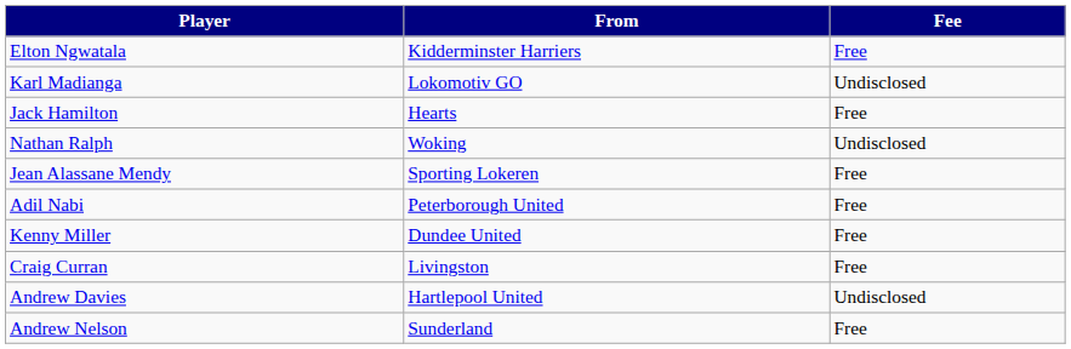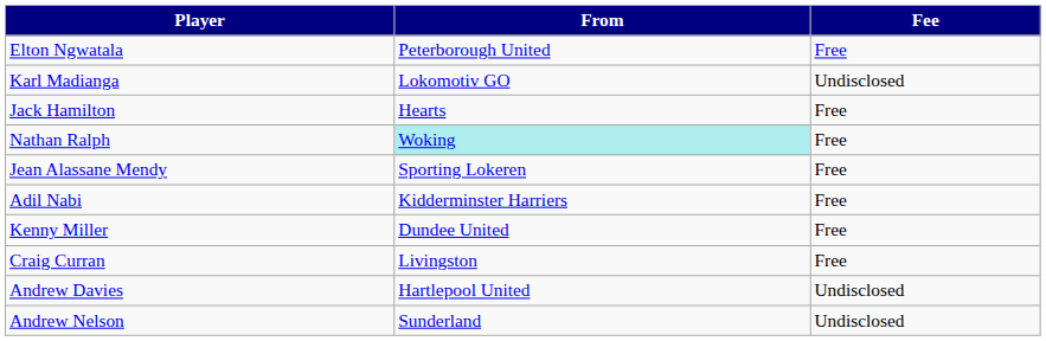Elton Ngwatala | From: Kidderminster Harriers -> Peterborough United
Nathan Ralph | From: no background -> paleturquoise background
Nathan Ralph | Fee: Undisclosed -> Free
Adil Nabi | From: Peterborough United -> Kidderminster Harriers
Andrew Nelson | Fee: Free -> Undisclosed
